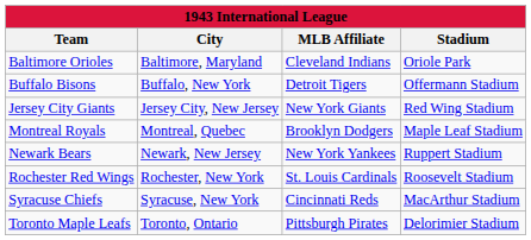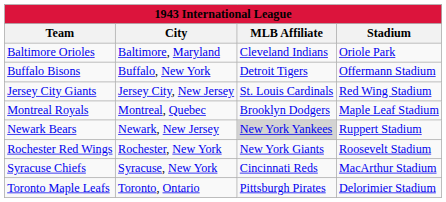Jersey City Giants | MLB Affiliate: New York Giants -> St. Louis Cardinals
Newark Bears | MLB Affiliate: no background -> lightgrey background
Rochester Red Wings | MLB Affiliate: St. Louis Cardinals -> New York Giants
